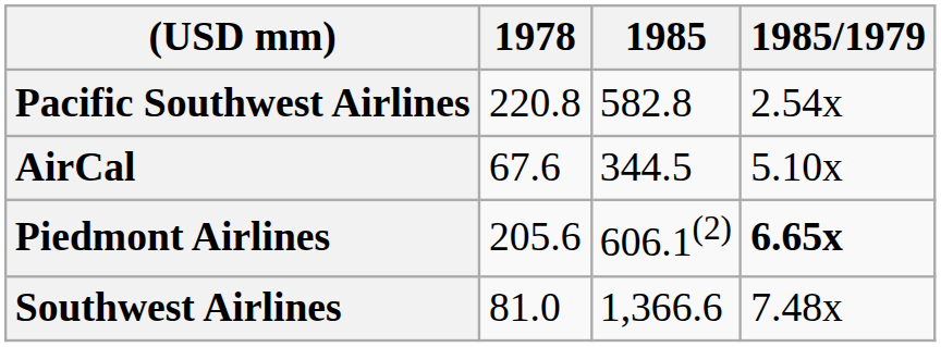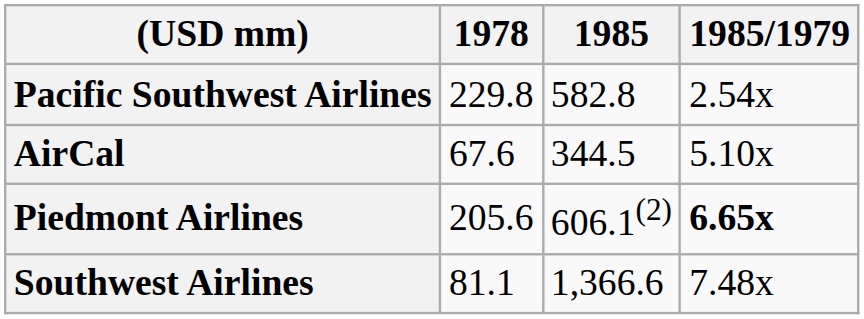Pacific Southwest Airlines | 1978: 220.8 -> 229.8
Southwest Airlines | 1978: 81.0 -> 81.1
